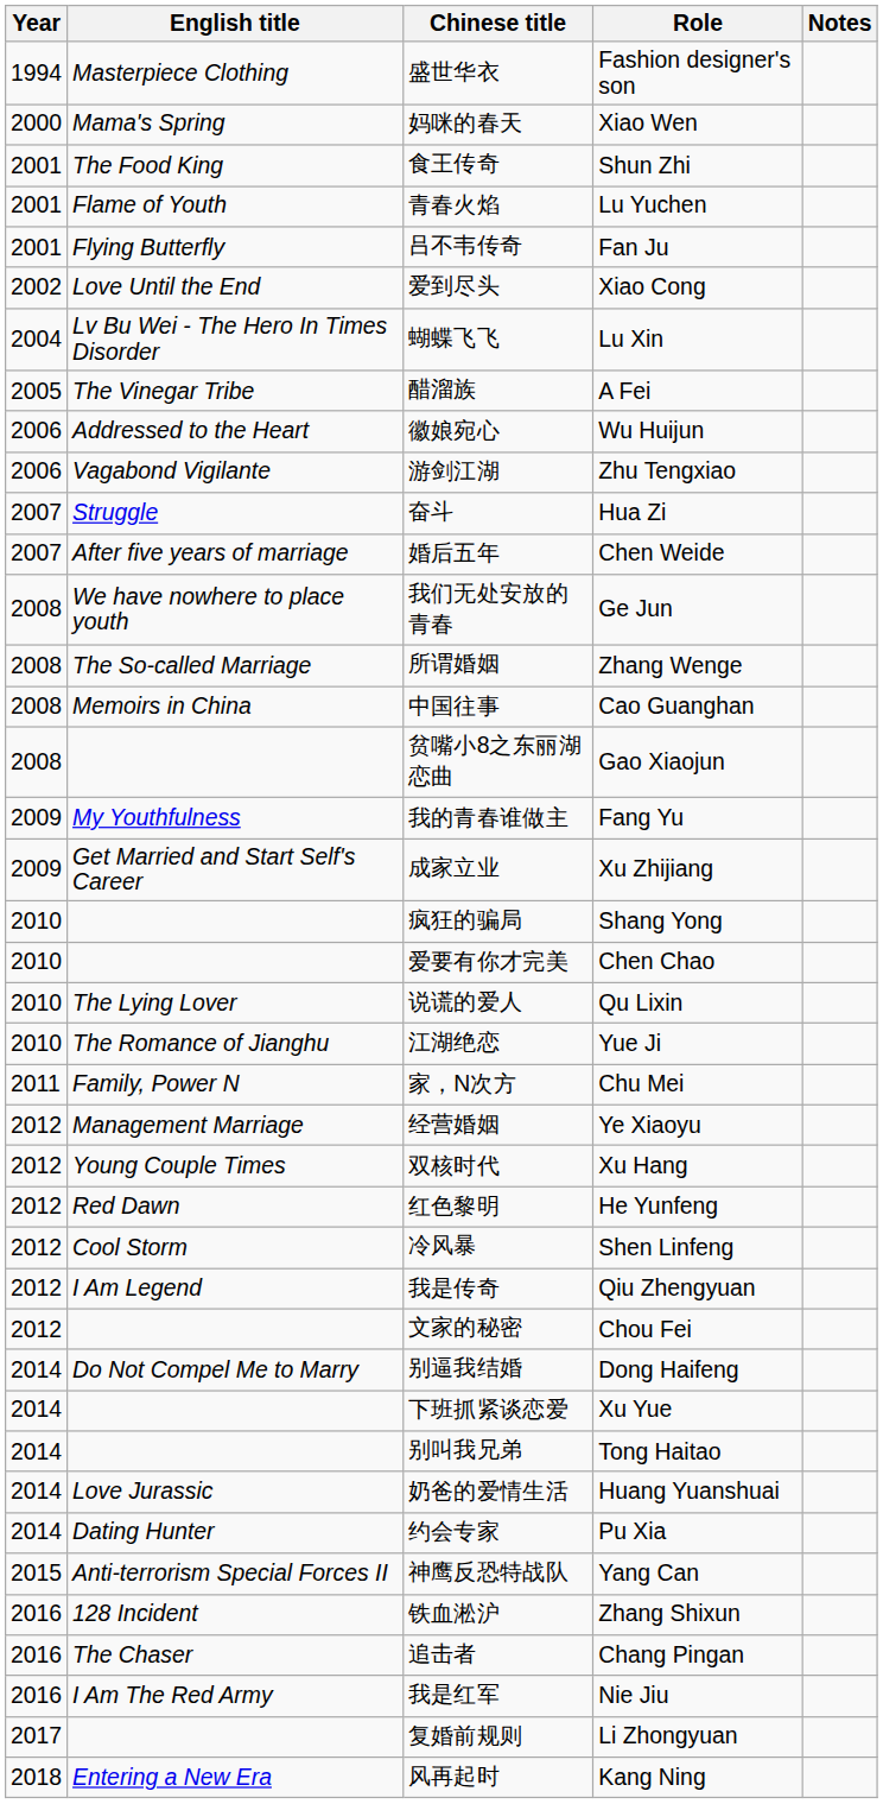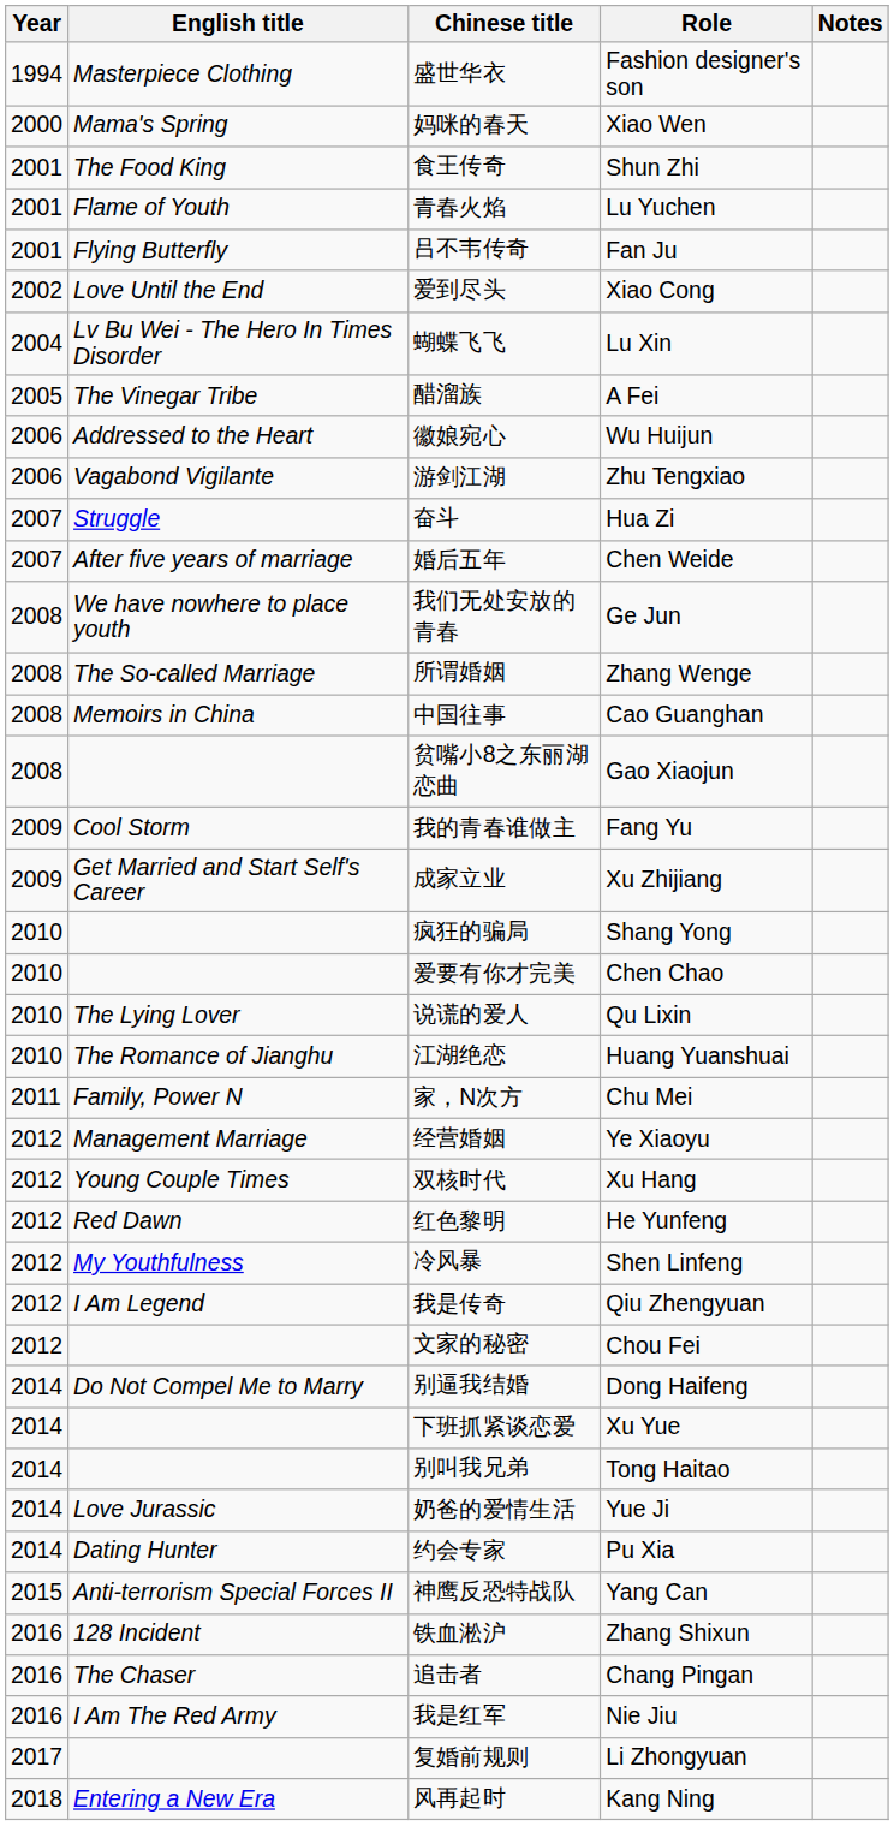我的青春谁做主 | English title: My Youthfulness -> Cool Storm
江湖绝恋 | Role: Yue Ji -> Huang Yuanshuai
冷风暴 | English title: Cool Storm -> My Youthfulness
奶爸的爱情生活 | Role: Huang Yuanshuai -> Yue Ji
